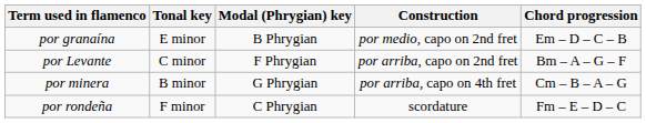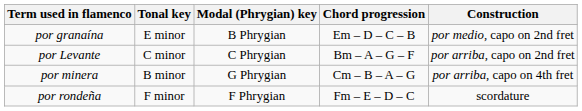columns swapped: Chord progression <-> Construction
por Levante | Modal (Phrygian) key: F Phrygian -> C Phrygian
por rondeña | Modal (Phrygian) key: C Phrygian -> F Phrygian
